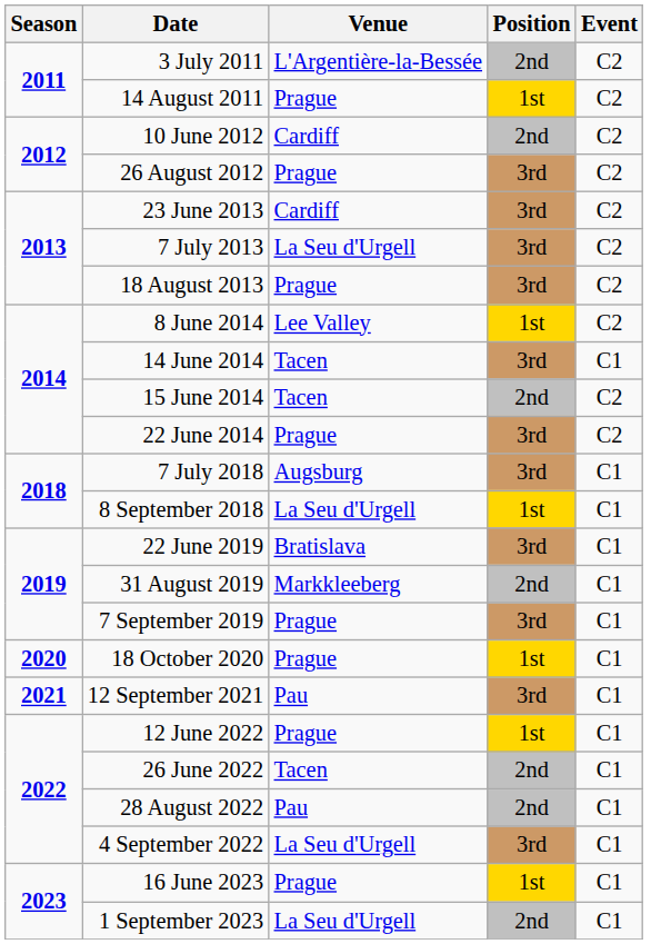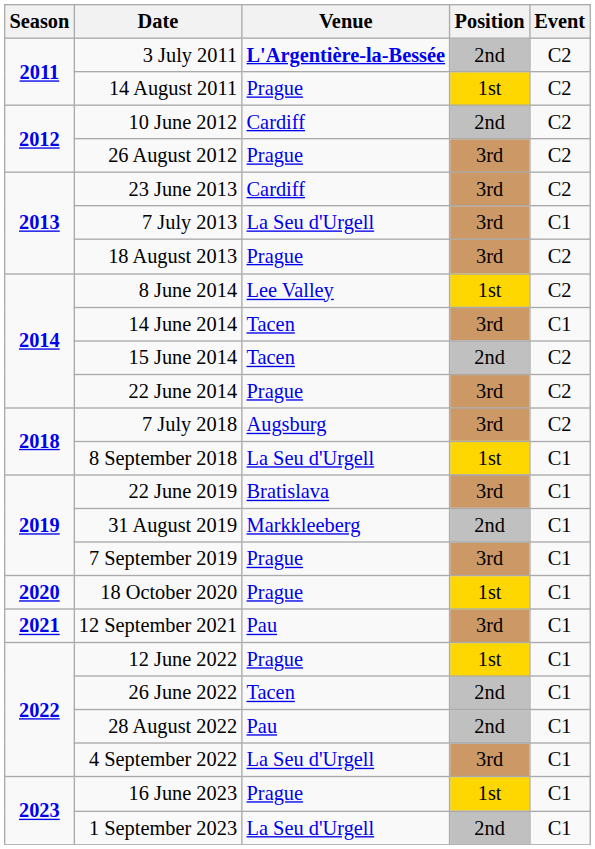3 July 2011 | Venue: normal -> bold
7 July 2013 | Event: C2 -> C1
7 July 2018 | Event: C1 -> C2
